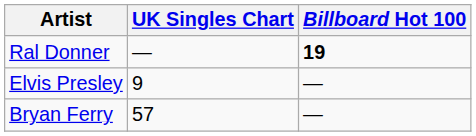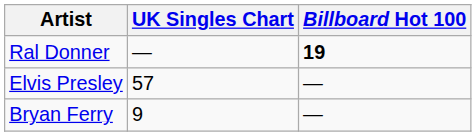Elvis Presley | UK Singles Chart: 9 -> 57
Bryan Ferry | UK Singles Chart: 57 -> 9
